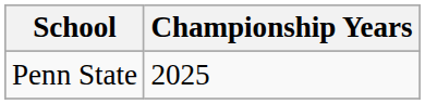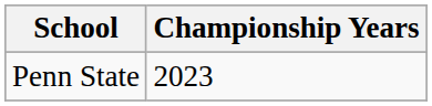Penn State | Championship Years: 2025 -> 2023
